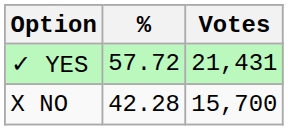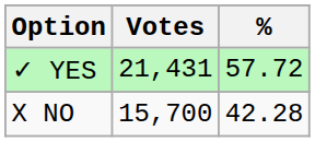columns swapped: Votes <-> %
